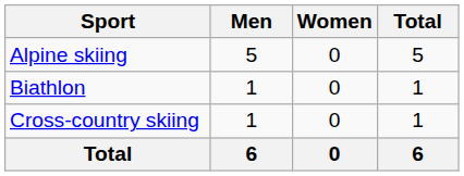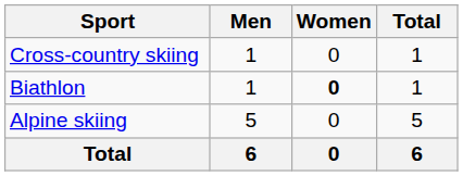rows swapped: Alpine skiing <-> Cross-country skiing
Biathlon | Women: normal -> bold
